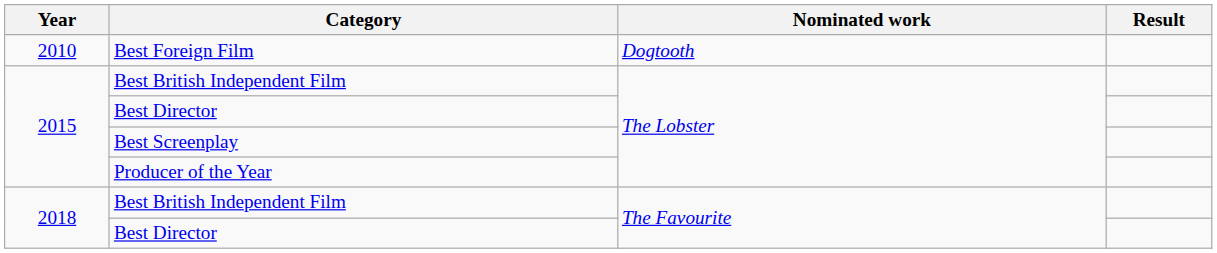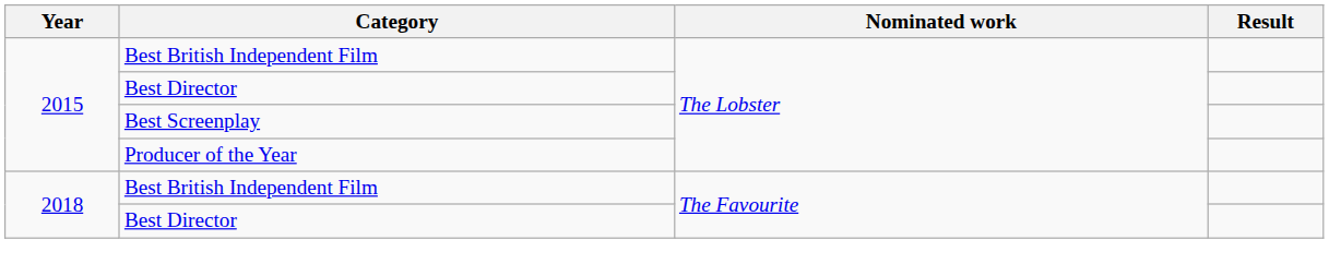- row: 2010 | Best Foreign Film | Dogtooth
